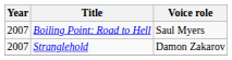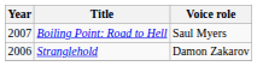Stranglehold | Year: 2007 -> 2006
